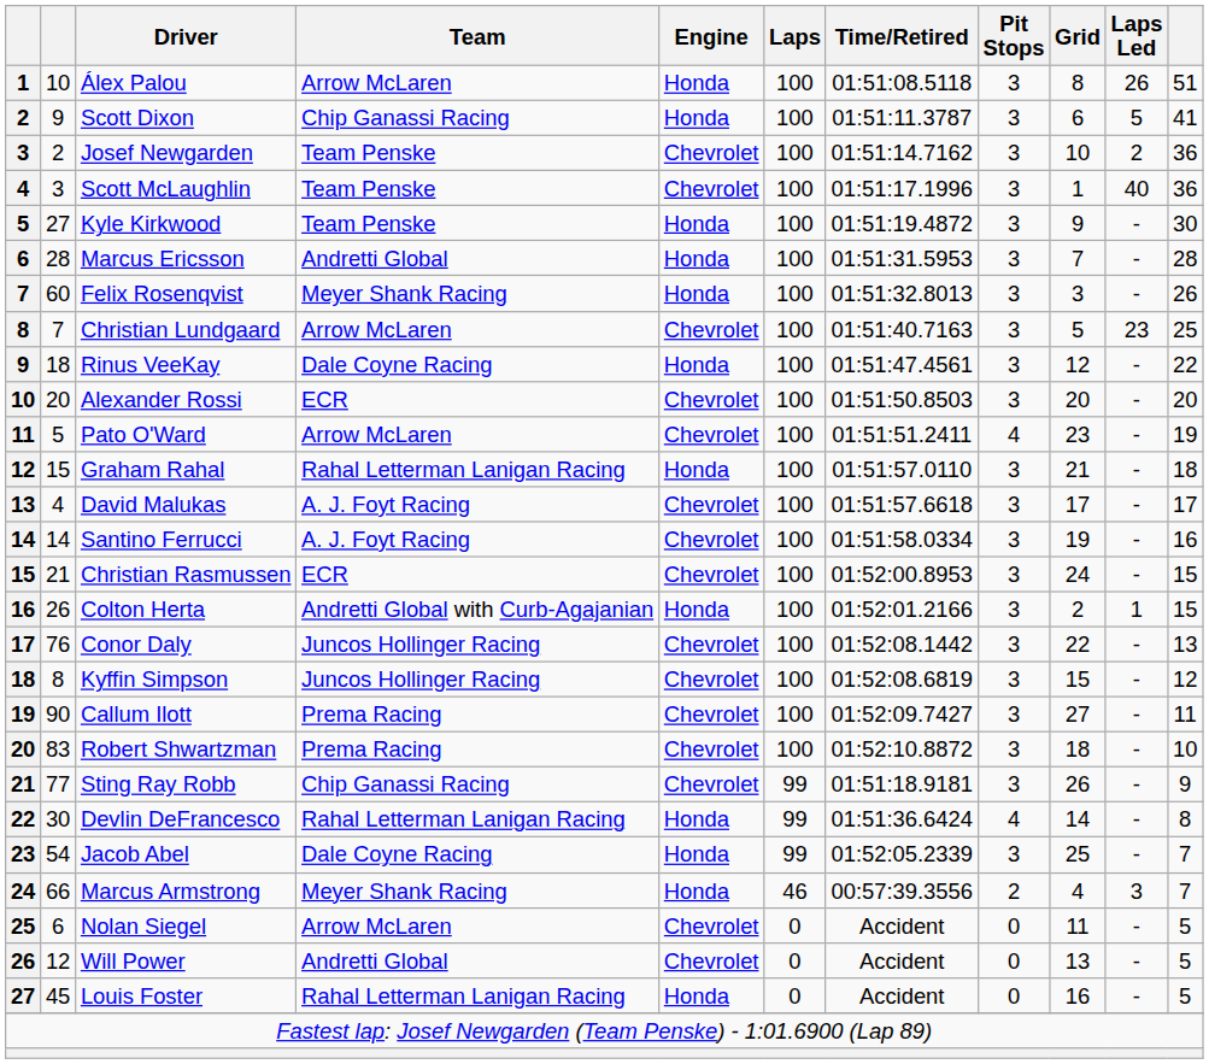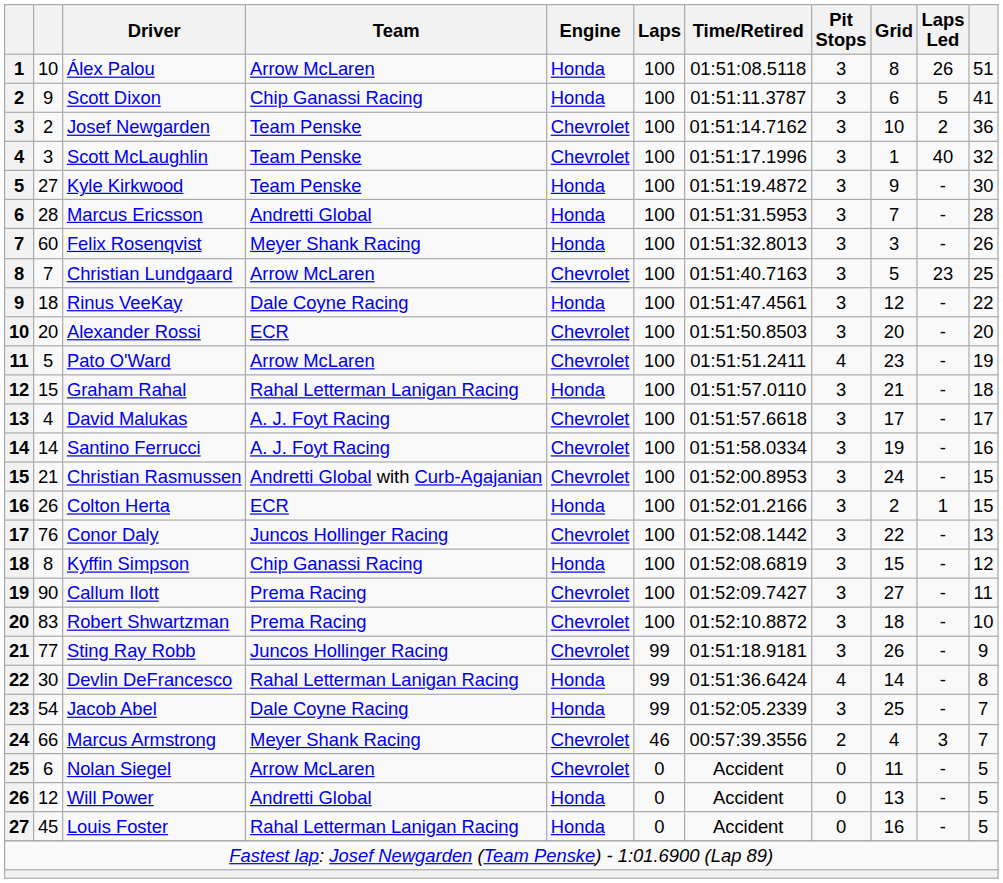Scott McLaughlin | column 11: 36 -> 32
Christian Rasmussen | Team: ECR -> Andretti Global with Curb-Agajanian
Colton Herta | Team: Andretti Global with Curb-Agajanian -> ECR
Kyffin Simpson | Team: Juncos Hollinger Racing -> Chip Ganassi Racing
Kyffin Simpson | Engine: Chevrolet -> Honda
Sting Ray Robb | Team: Chip Ganassi Racing -> Juncos Hollinger Racing
Marcus Armstrong | Engine: Honda -> Chevrolet
Will Power | Engine: Chevrolet -> Honda
